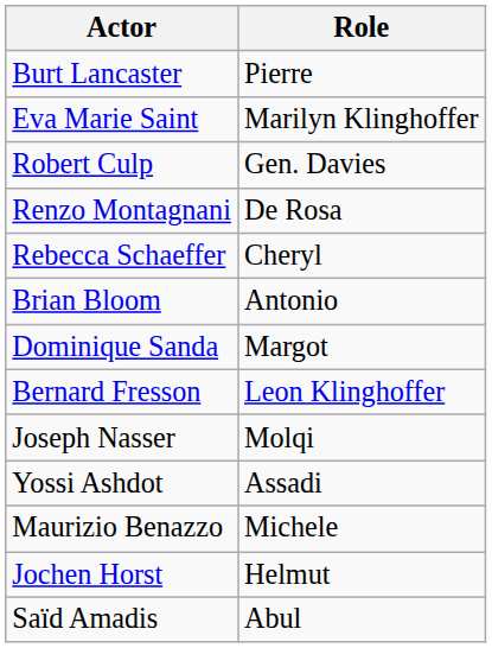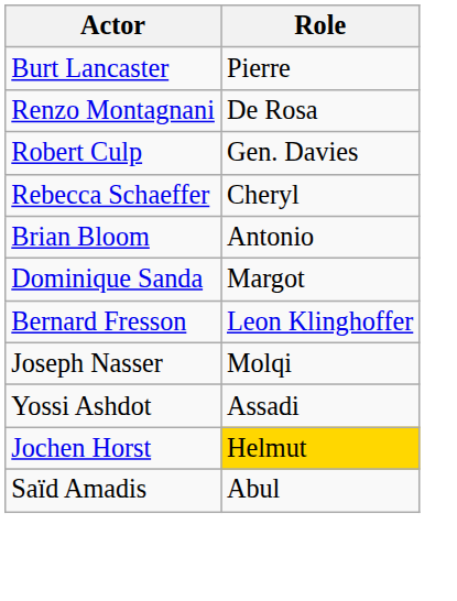- row: Eva Marie Saint | Marilyn Klinghoffer
rows swapped: Robert Culp <-> Renzo Montagnani
- row: Maurizio Benazzo | Michele
Jochen Horst | Role: no background -> gold background
